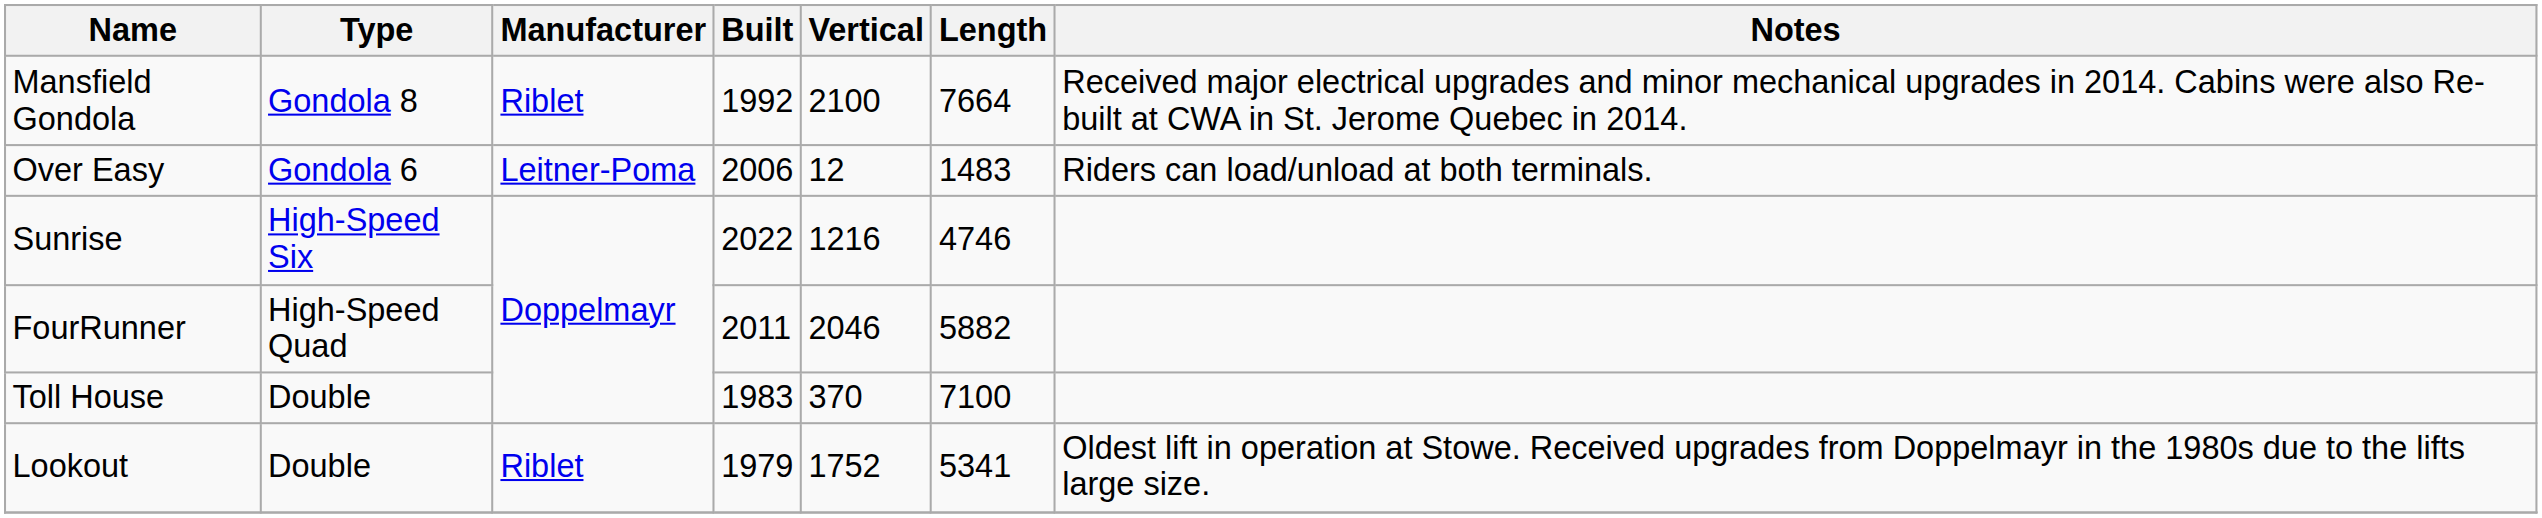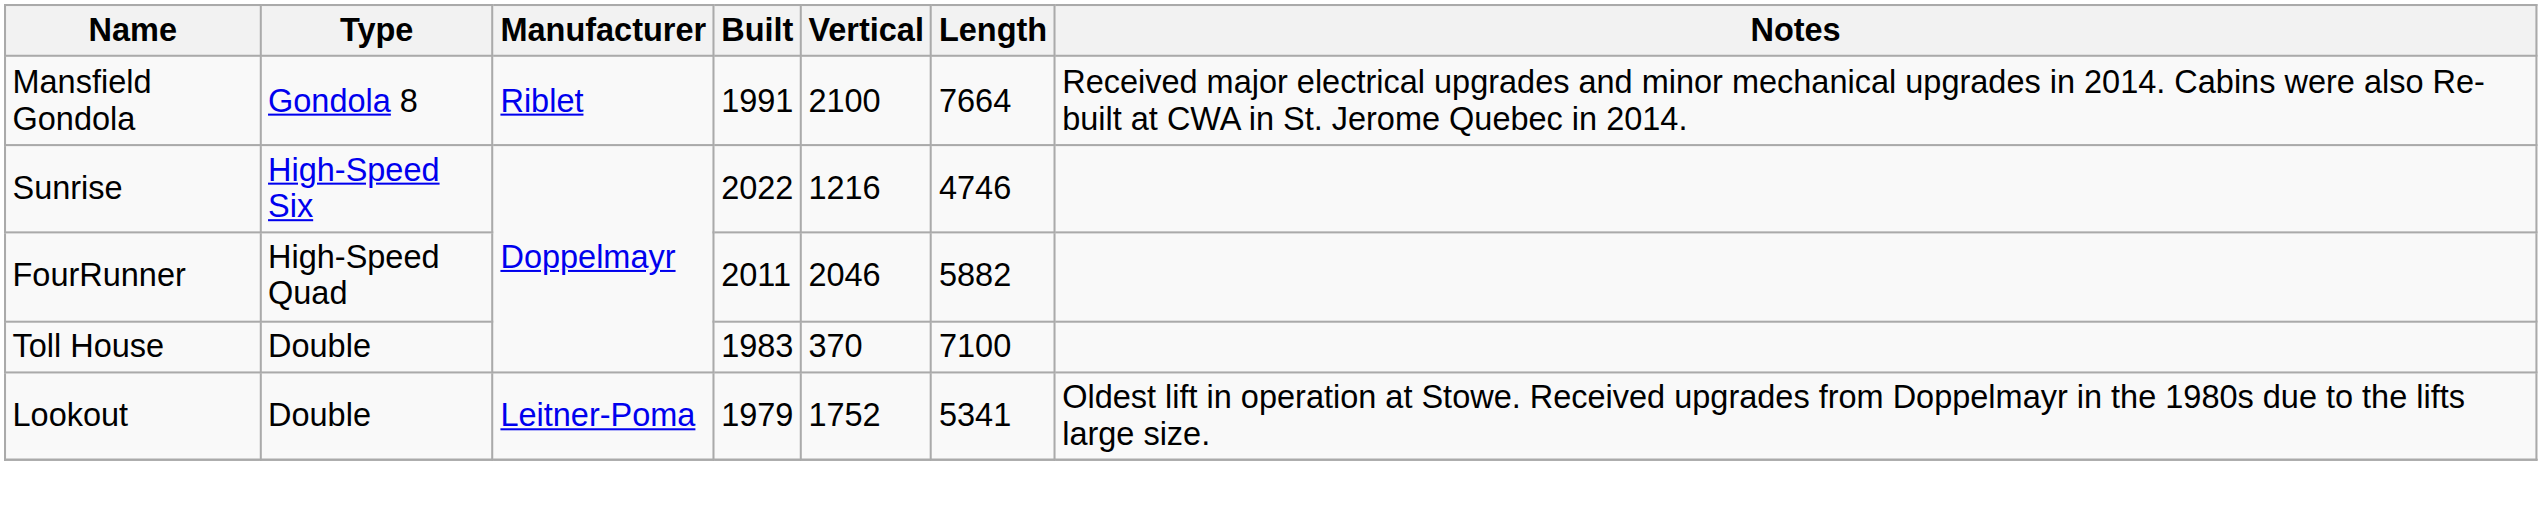Mansfield Gondola | Built: 1992 -> 1991
- row: Over Easy | Gondola 6 | Leitner-Poma | 2006 | 12 | 1483 | Riders can load/unload at both terminals.
Lookout | Manufacturer: Riblet -> Leitner-Poma
